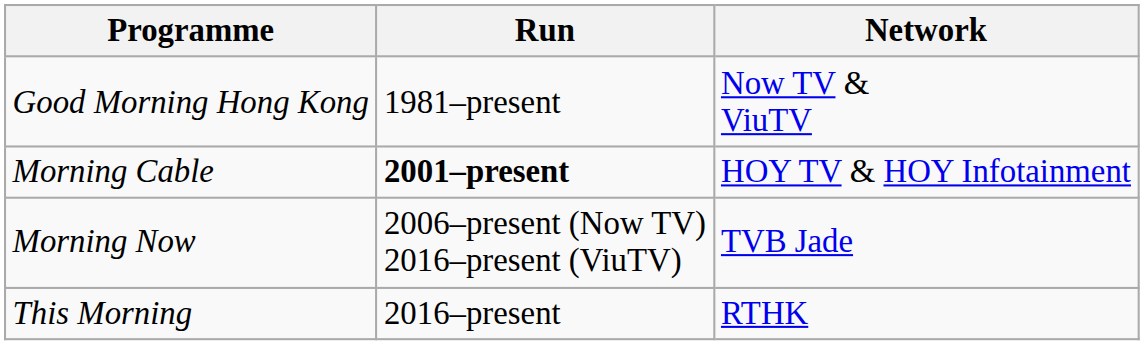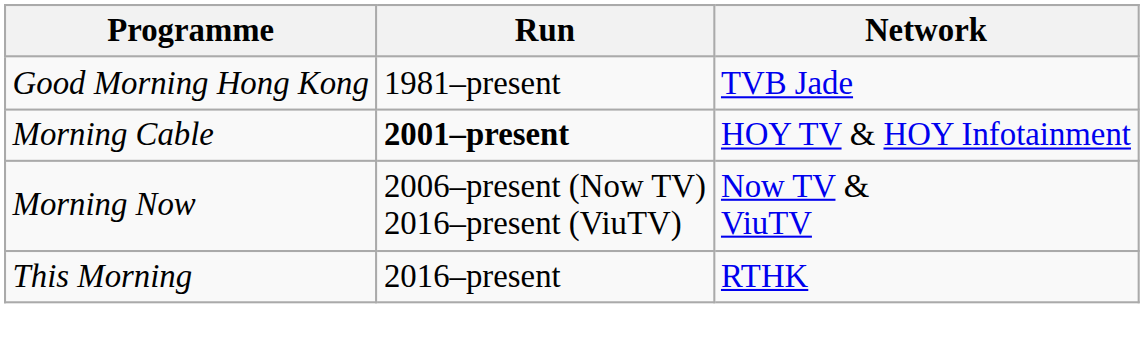Good Morning Hong Kong | Network: Now TV & ViuTV -> TVB Jade
Morning Now | Network: TVB Jade -> Now TV & ViuTV
